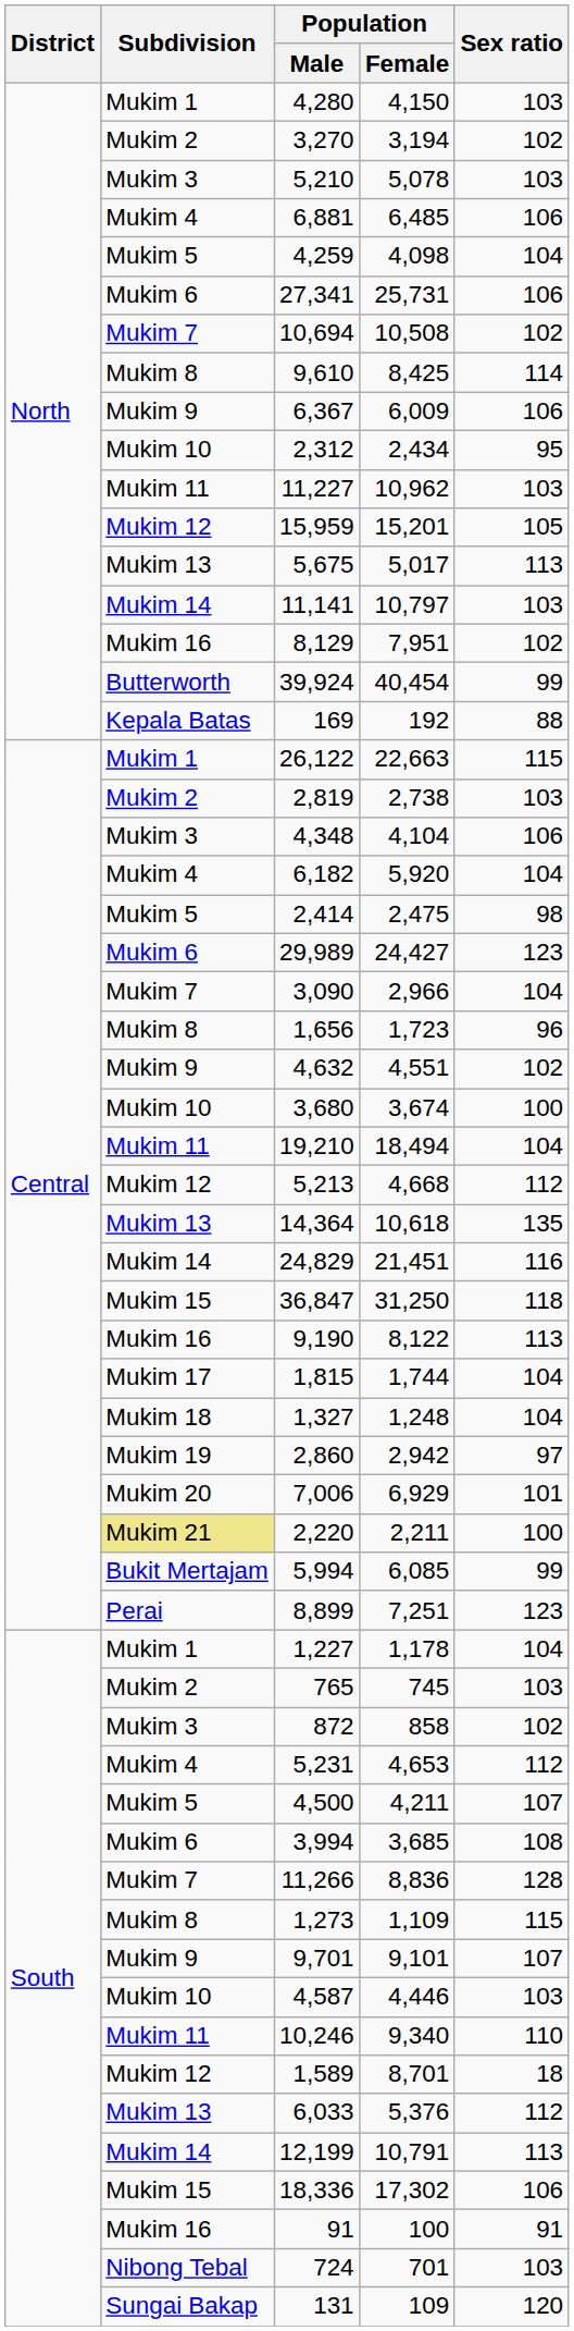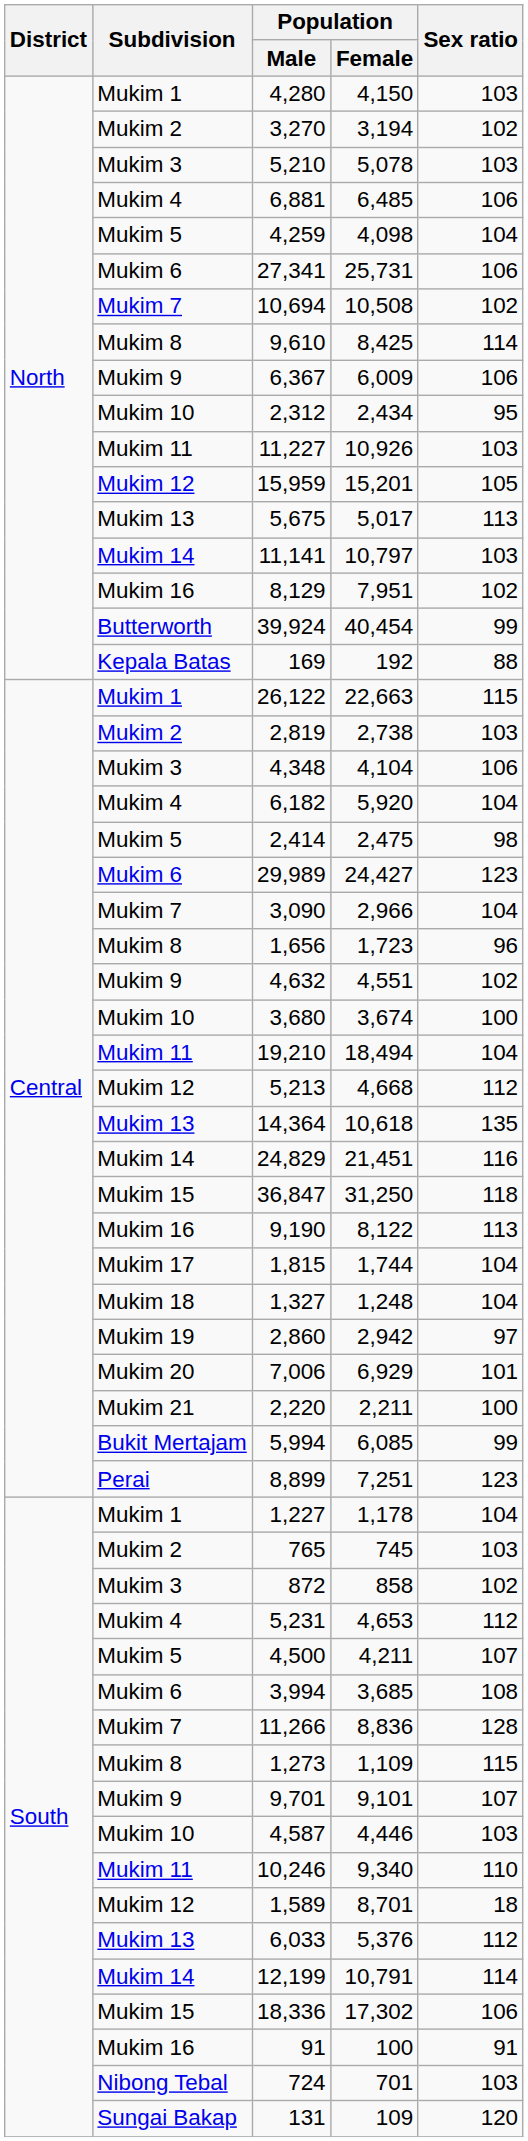11,227 | Population / Female: 10,962 -> 10,926
2,220 | Subdivision: khaki background -> no background
12,199 | Sex ratio: 113 -> 114
